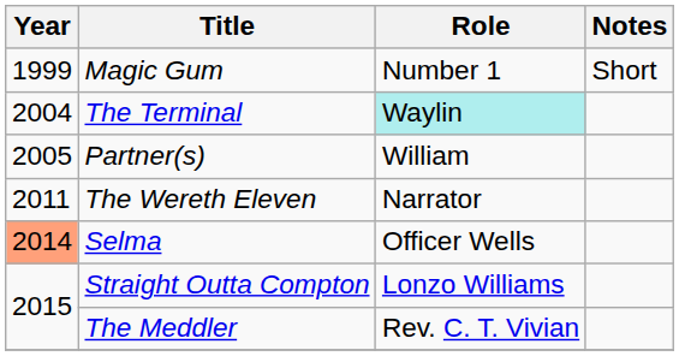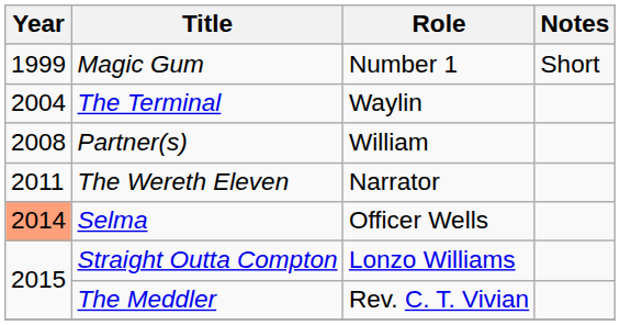The Terminal | Role: paleturquoise background -> no background
Partner(s) | Year: 2005 -> 2008
